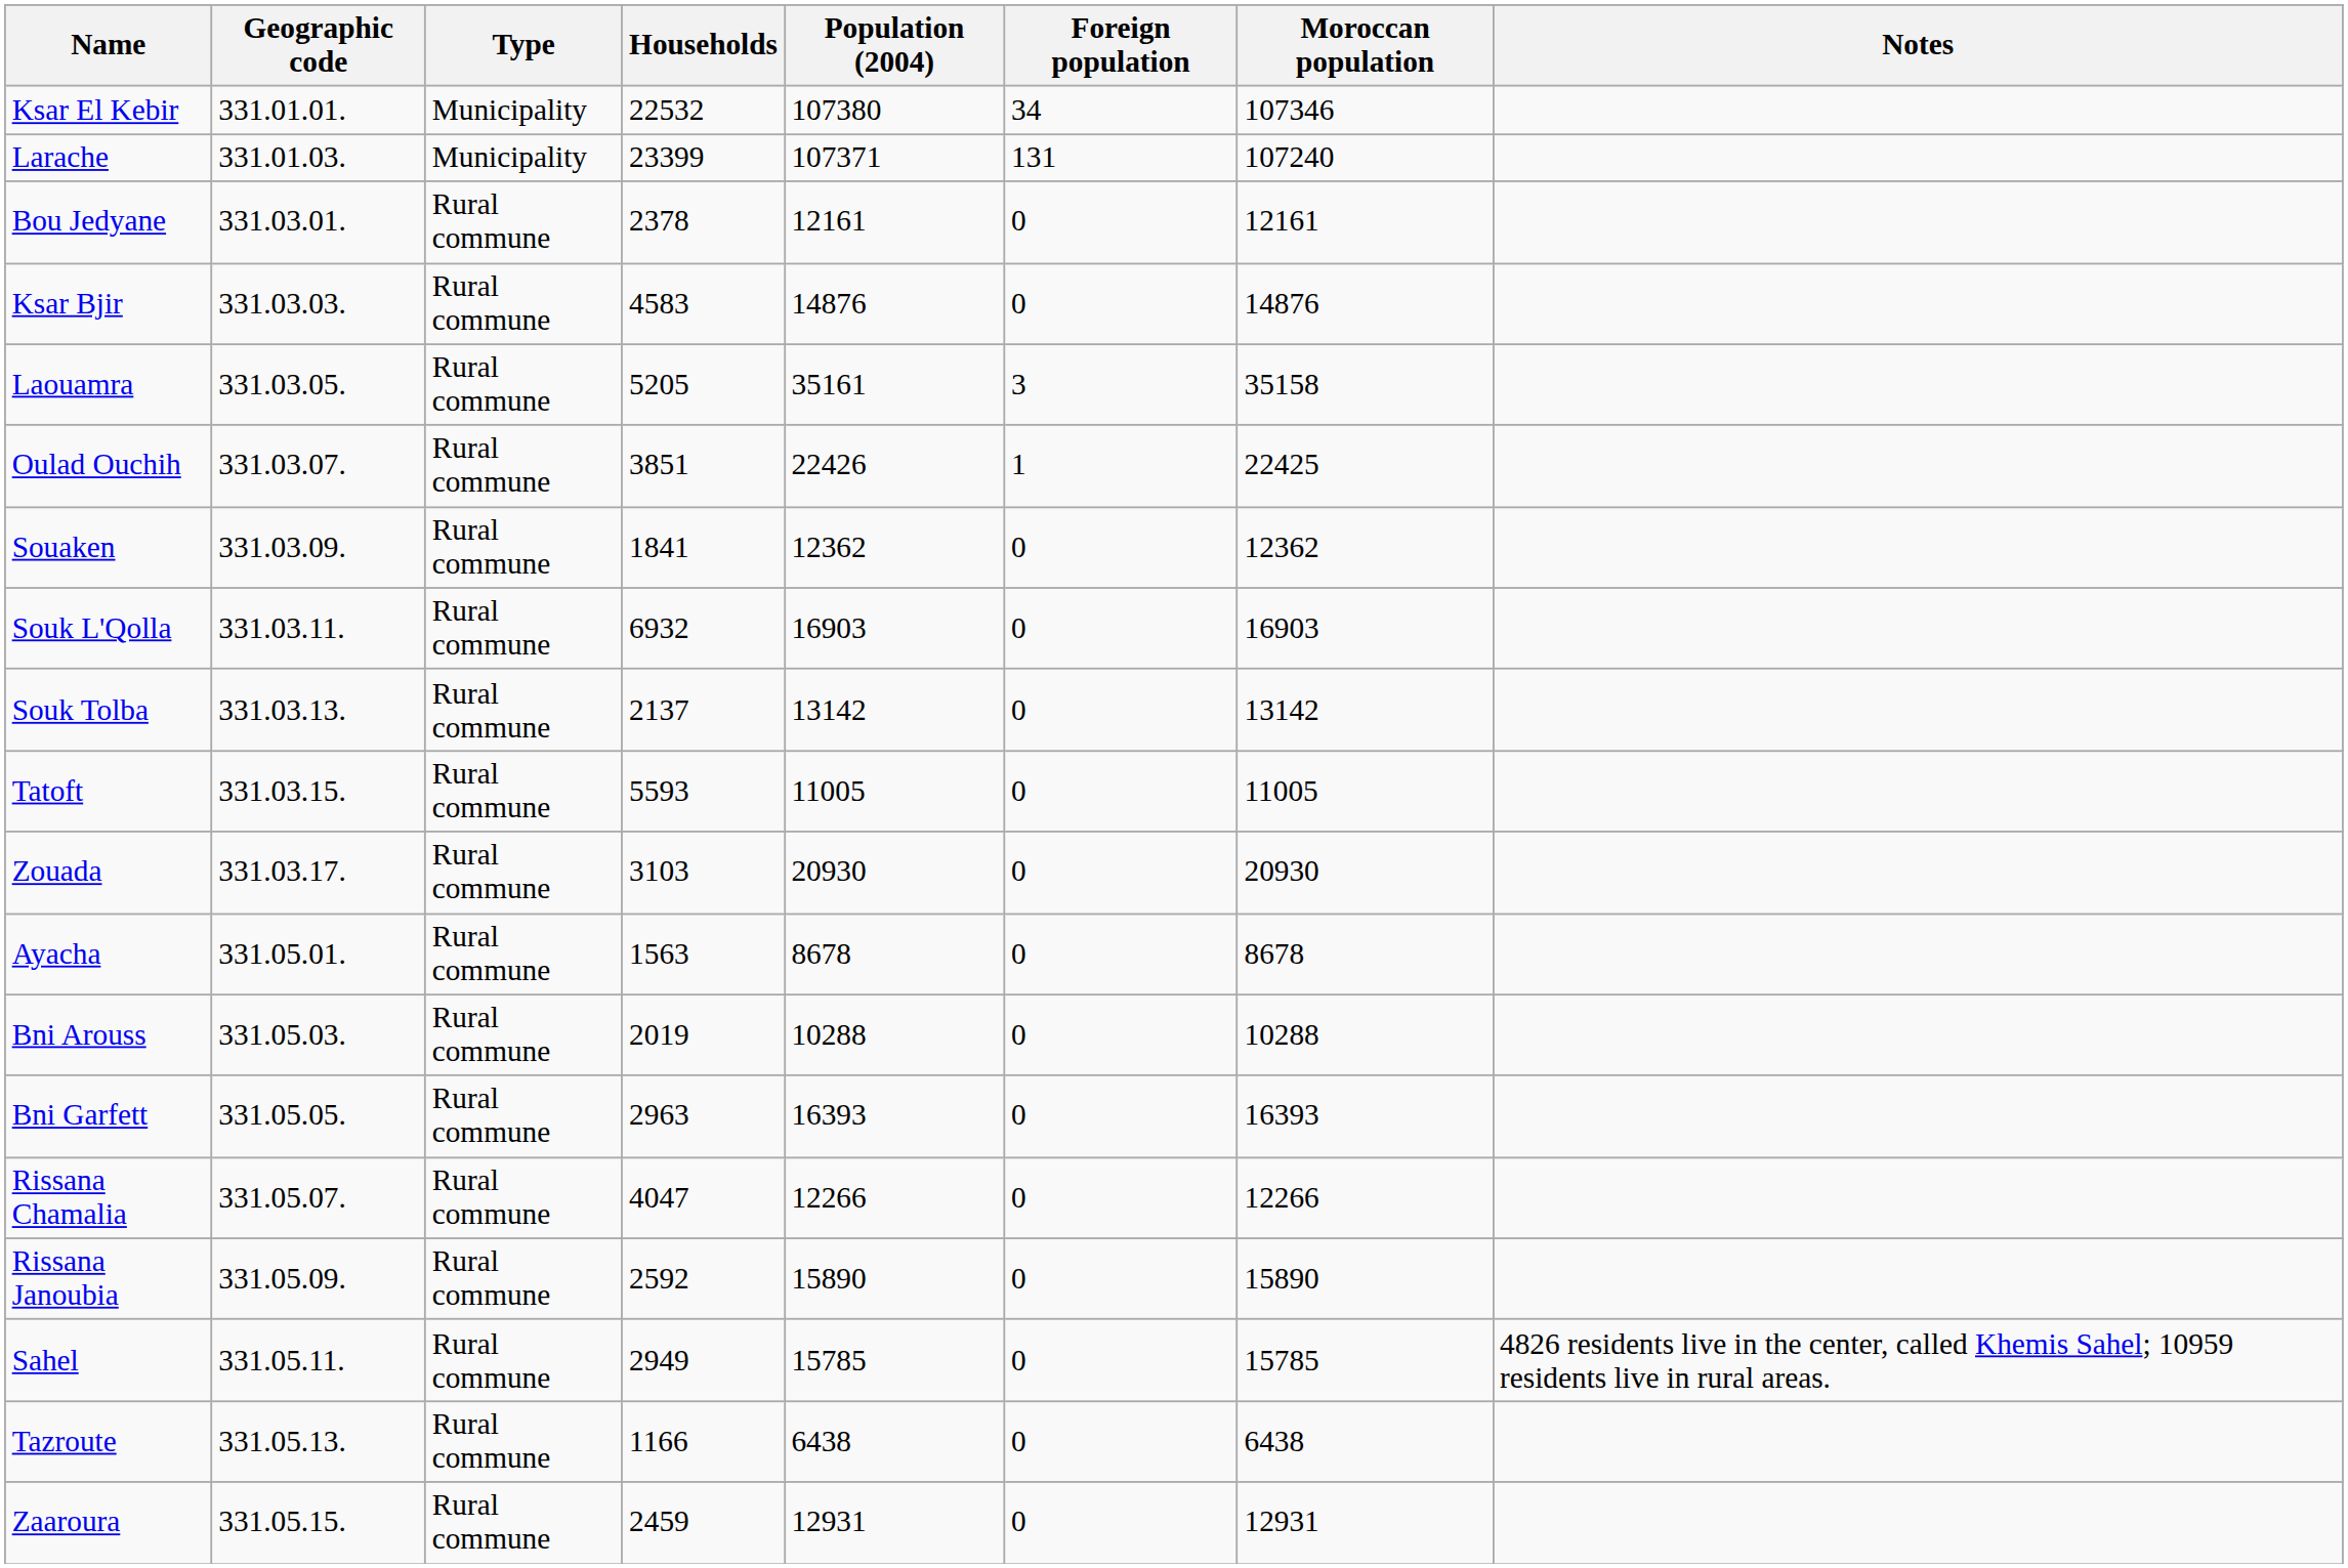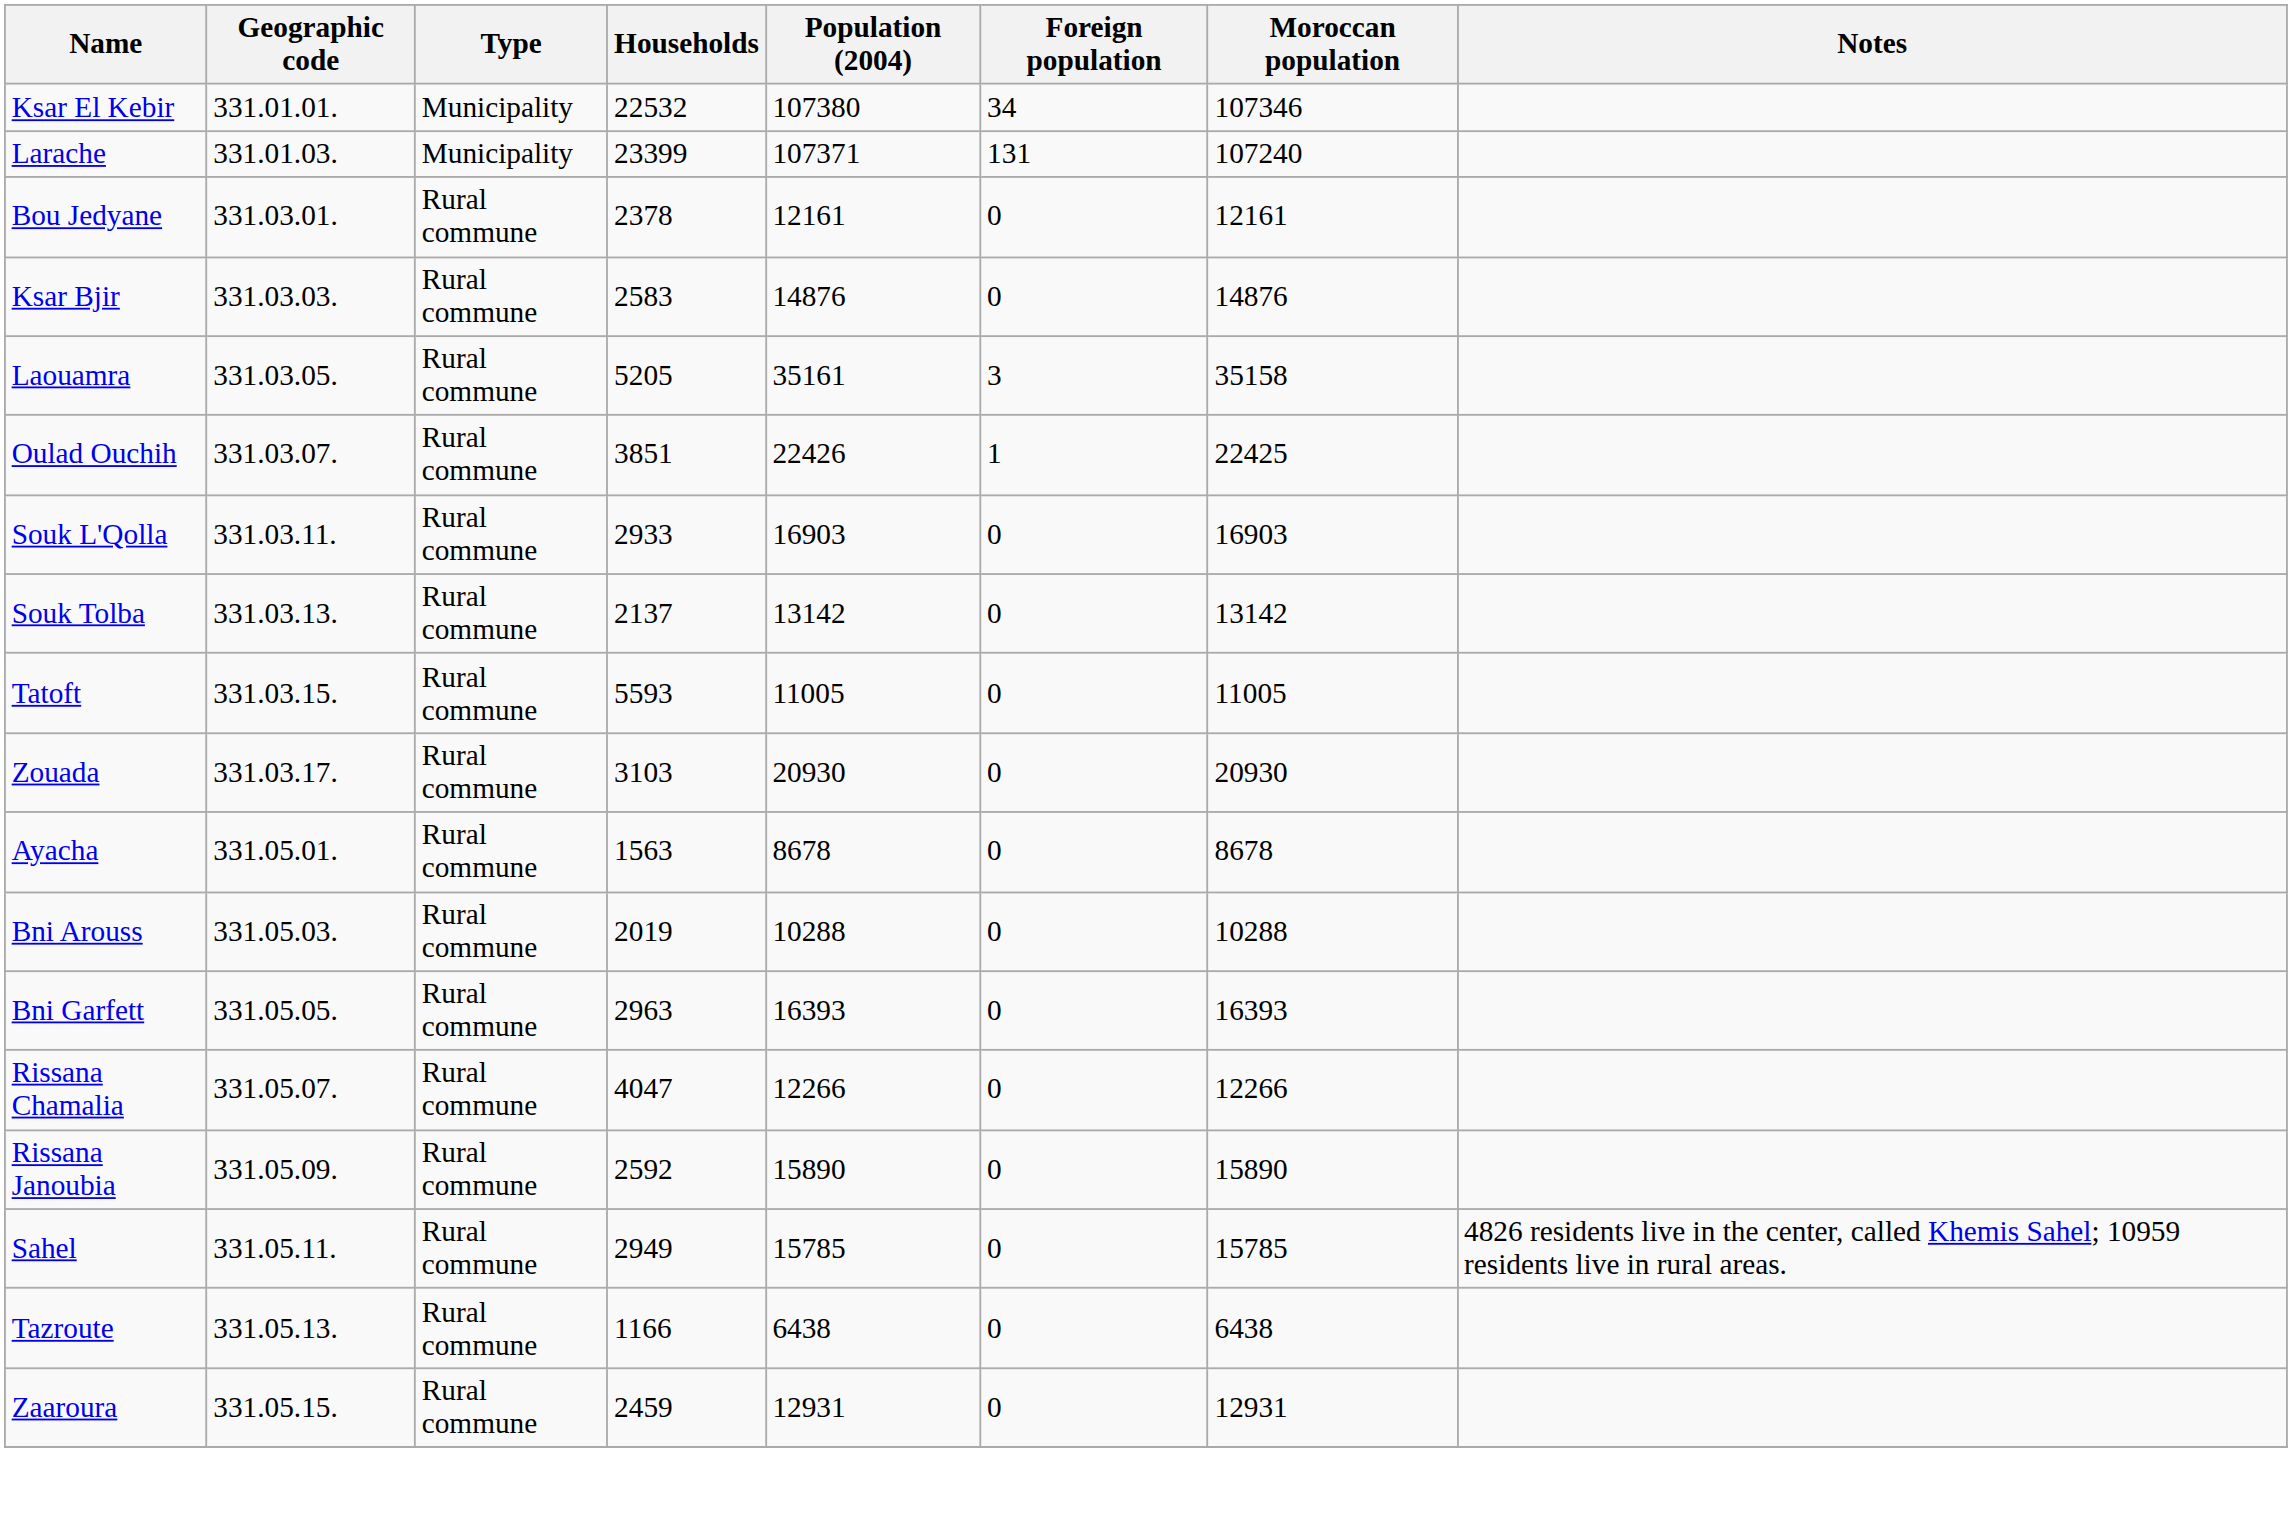Ksar Bjir | Households: 4583 -> 2583
- row: Souaken | 331.03.09. | Rural commune | 1841 | 12362 | 0 | 12362
Souk L'Qolla | Households: 6932 -> 2933
